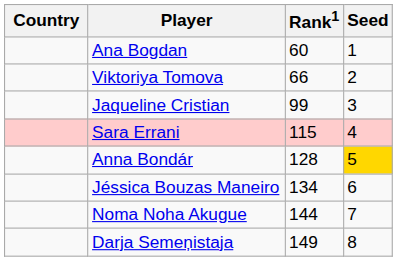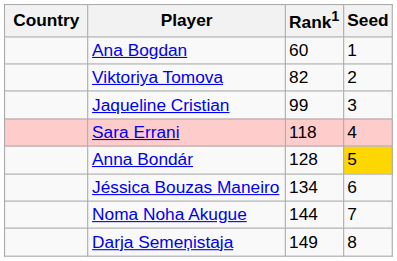Viktoriya Tomova | Rank1: 66 -> 82
Sara Errani | Rank1: 115 -> 118
